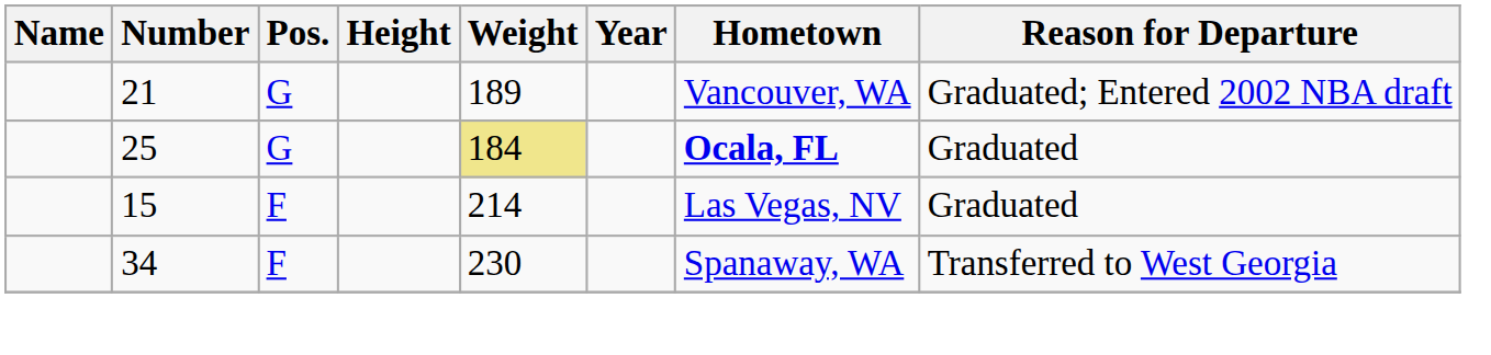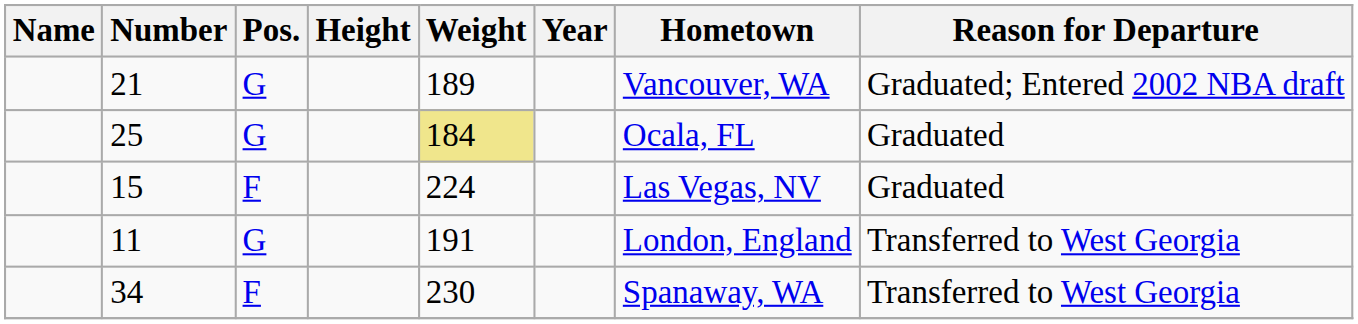25 | Hometown: bold -> normal
15 | Weight: 214 -> 224
+ row: 11 | G | 191 | London, England | Transferred to West Georgia
